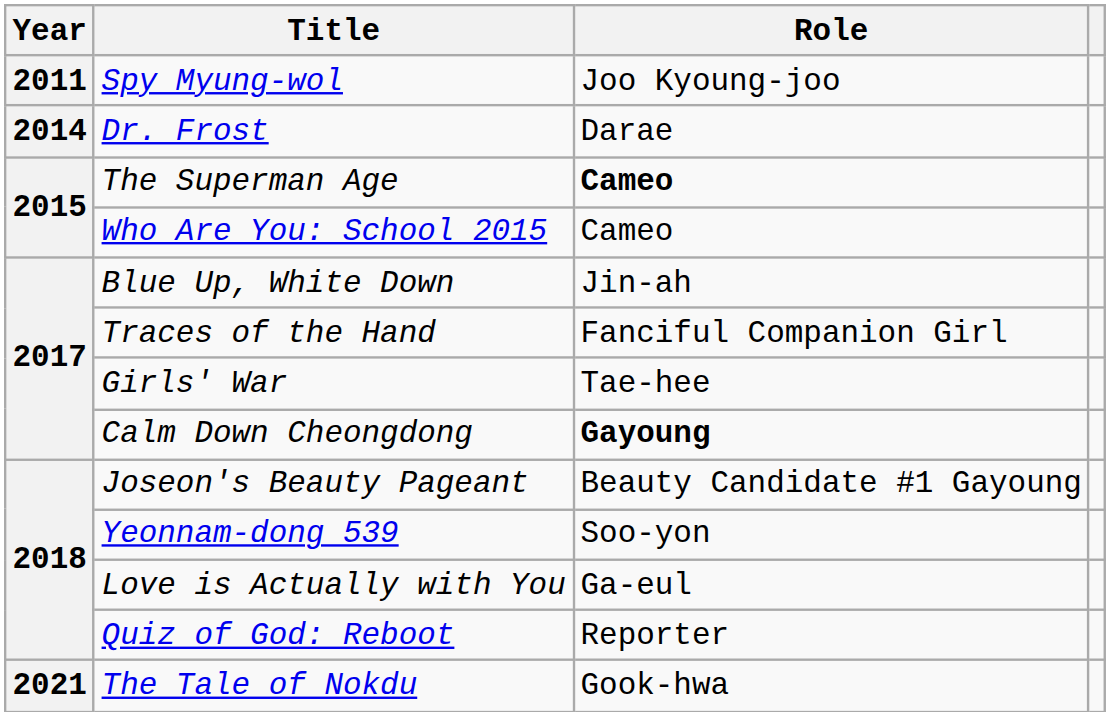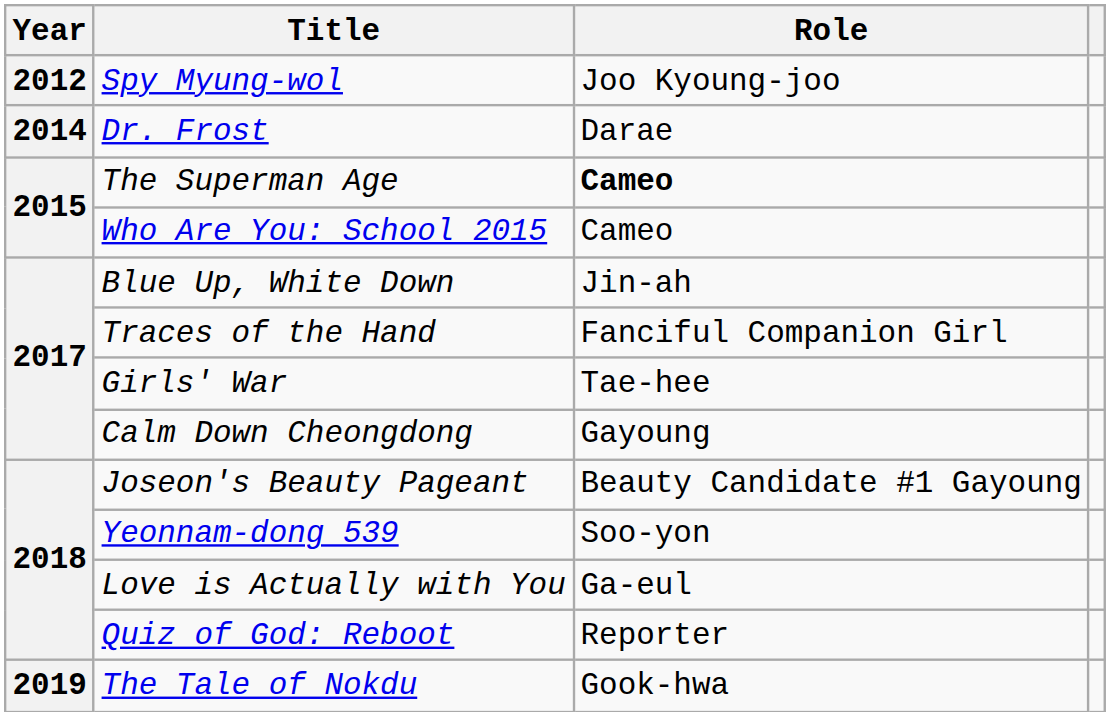Spy Myung-wol | Year: 2011 -> 2012
Calm Down Cheongdong | Role: bold -> normal
The Tale of Nokdu | Year: 2021 -> 2019
